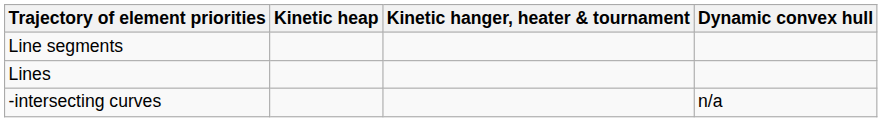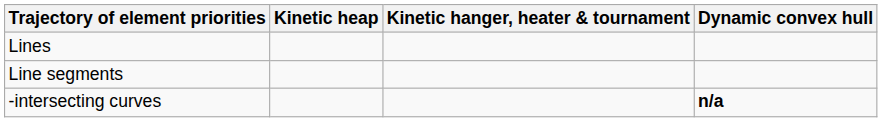rows swapped: Lines <-> Line segments
-intersecting curves | Dynamic convex hull: normal -> bold
